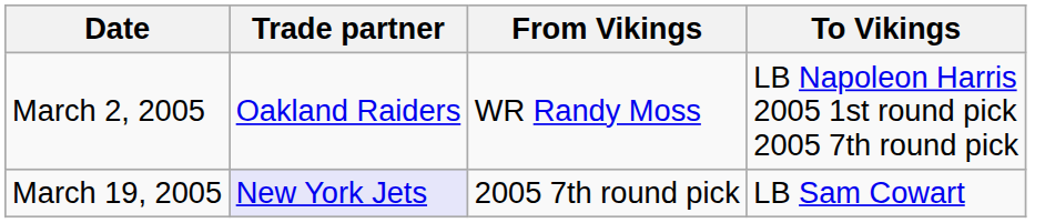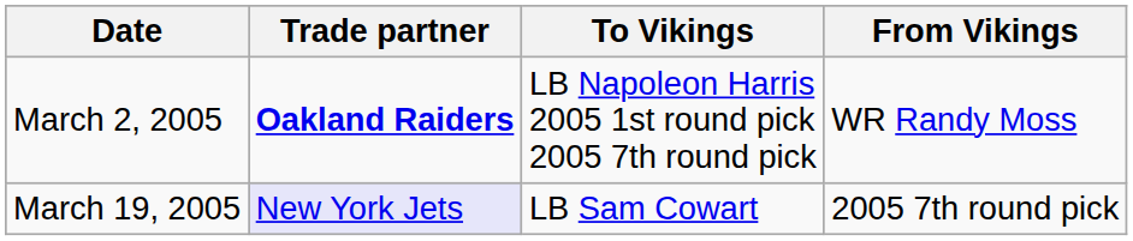columns swapped: From Vikings <-> To Vikings
March 2, 2005 | Trade partner: normal -> bold
